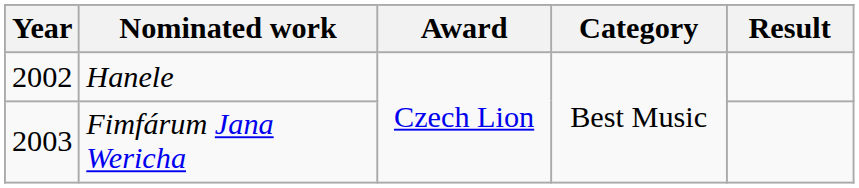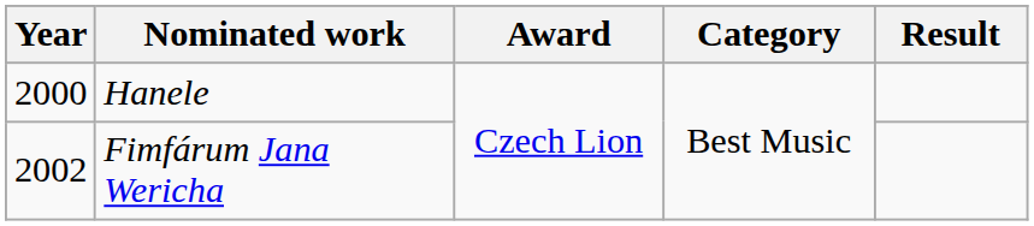Hanele | Year: 2002 -> 2000
Fimfárum Jana Wericha | Year: 2003 -> 2002
